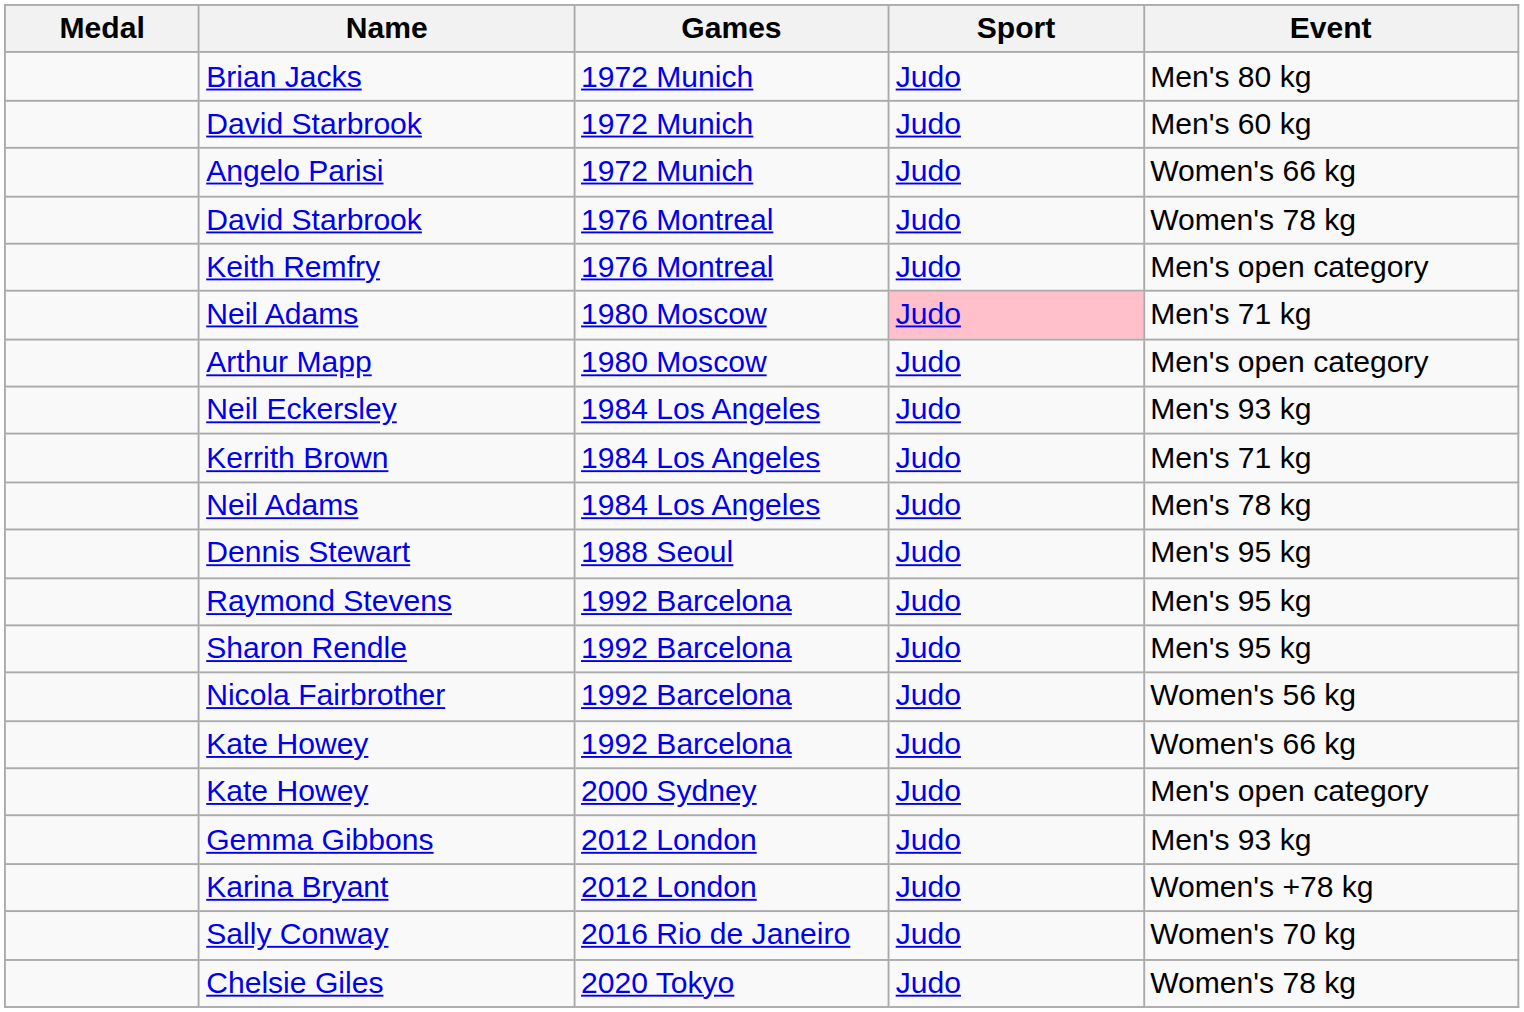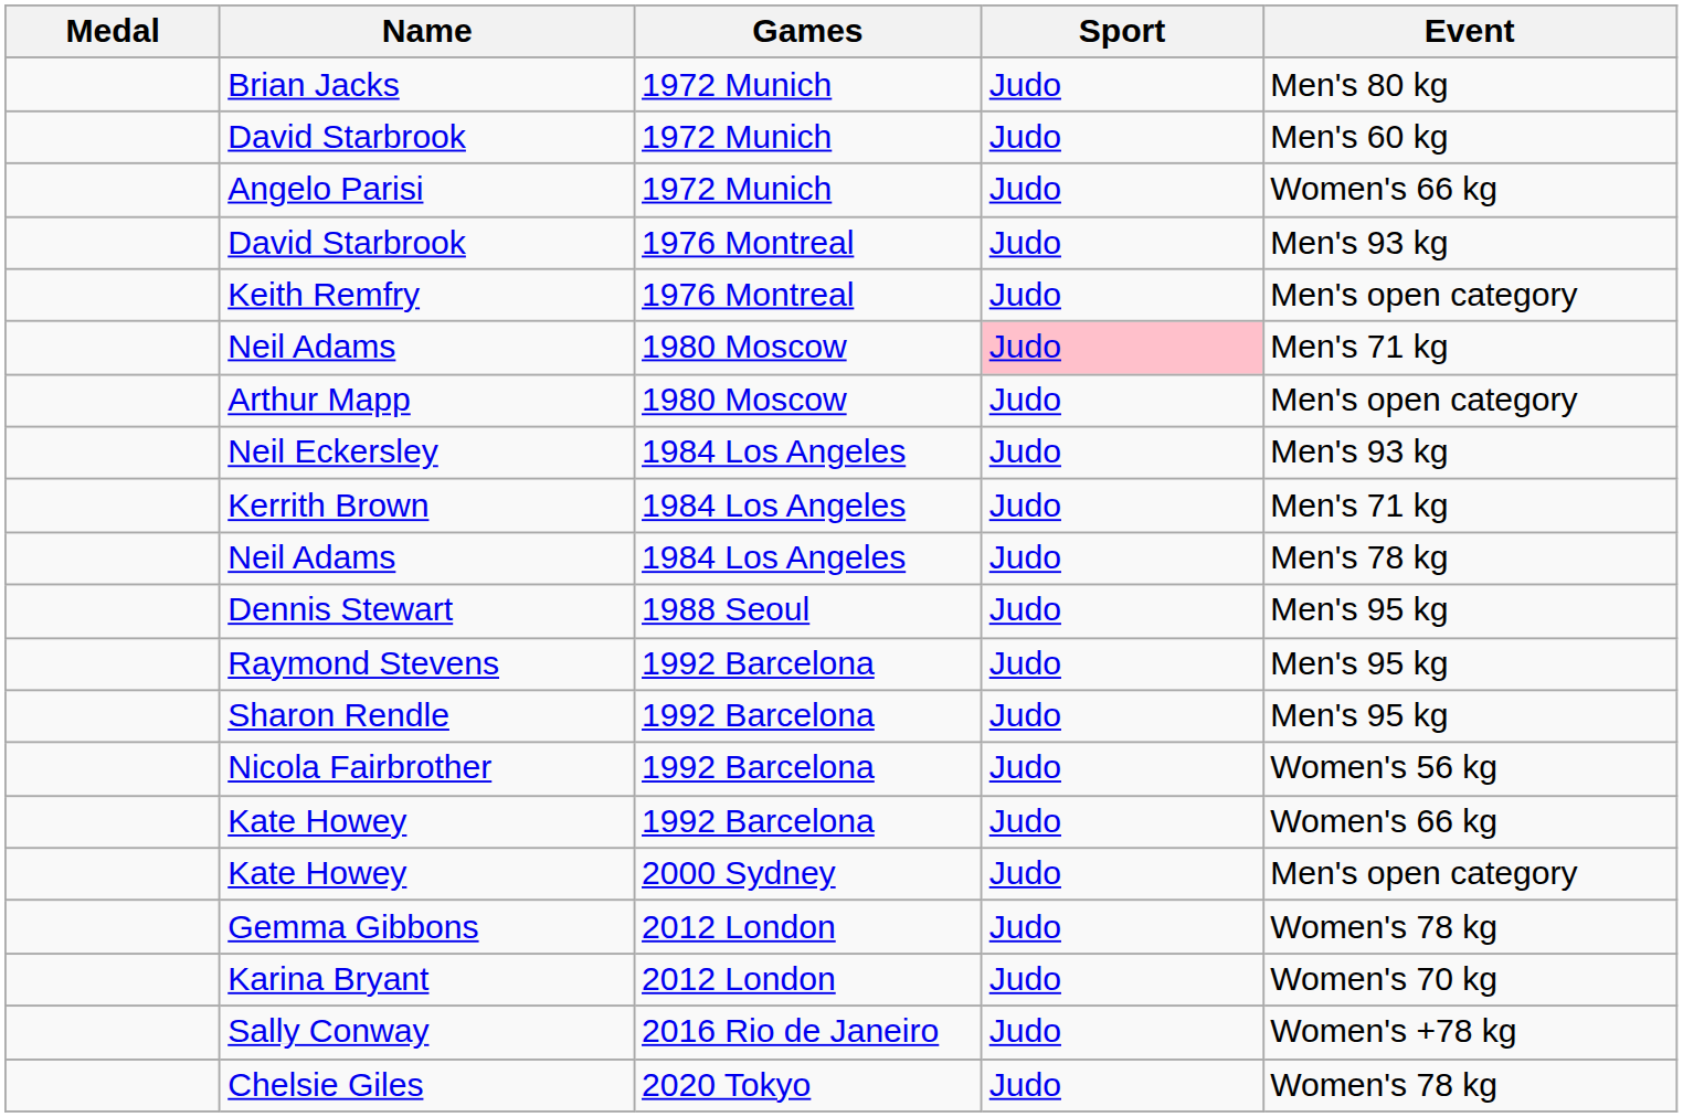David Starbrook / 1976 Montreal | Event: Women's 78 kg -> Men's 93 kg
Gemma Gibbons | Event: Men's 93 kg -> Women's 78 kg
Karina Bryant | Event: Women's +78 kg -> Women's 70 kg
Sally Conway | Event: Women's 70 kg -> Women's +78 kg
